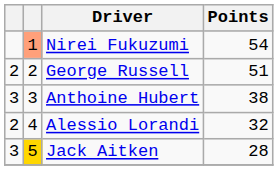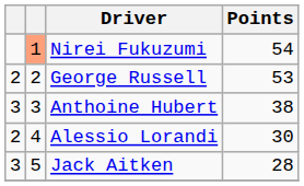George Russell | Points: 51 -> 53
Alessio Lorandi | Points: 32 -> 30
Jack Aitken | column 2: gold background -> no background
